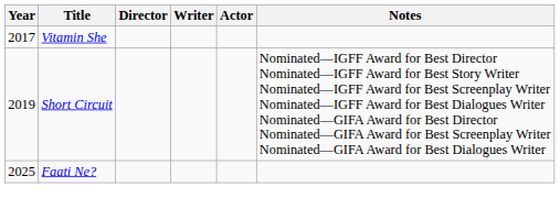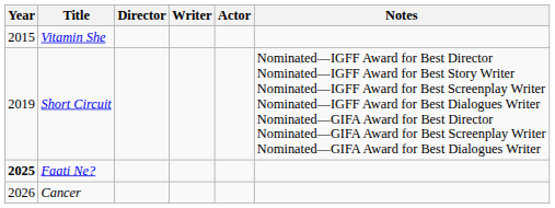Vitamin She | Year: 2017 -> 2015
Faati Ne? | Year: normal -> bold
+ row: 2026 | Cancer
